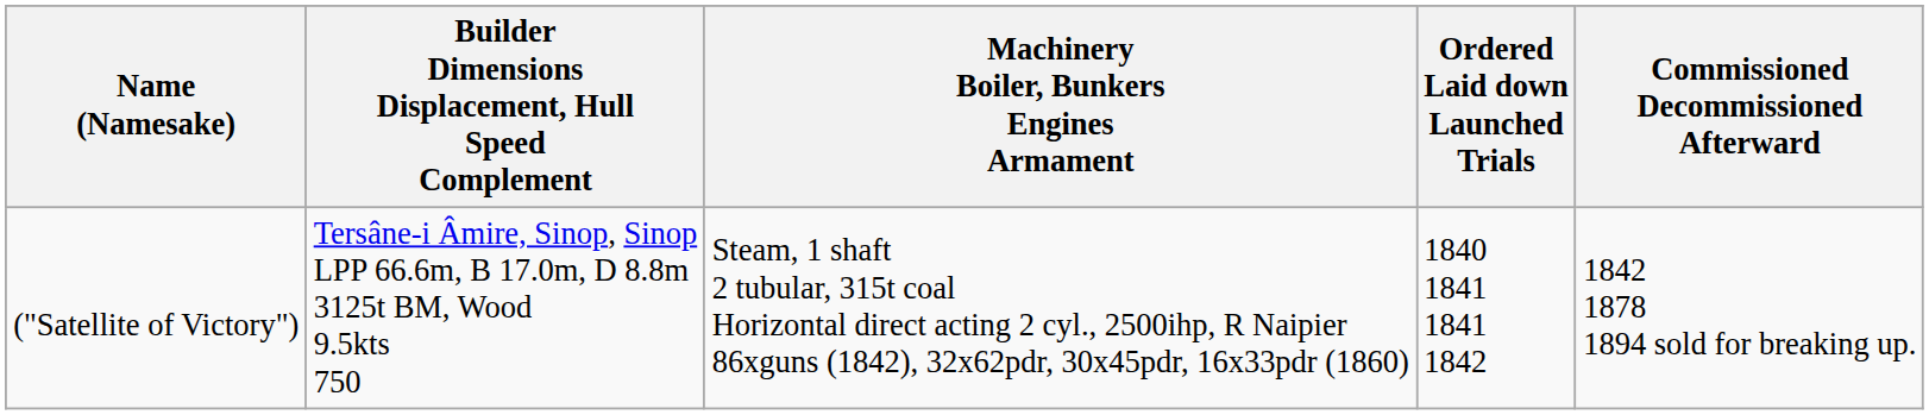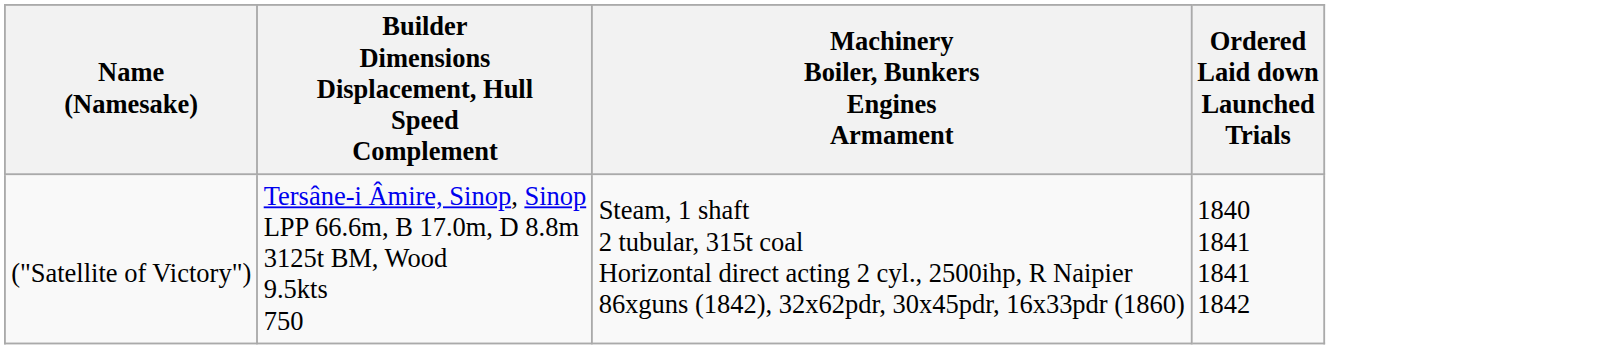- column: Commissioned Decommissioned Afterward | 1842 1878 1894 sold for breaking up.
